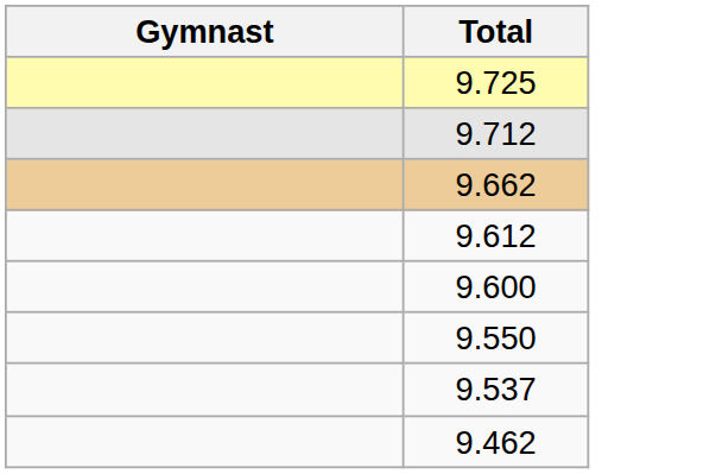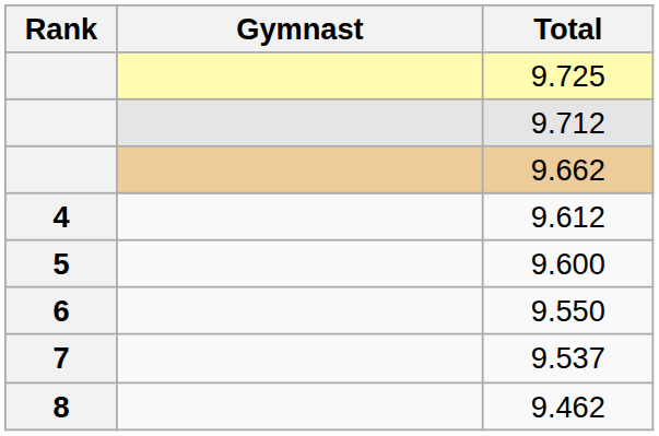+ column: Rank | 4 | 5 | 6 | 7 | 8
